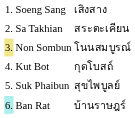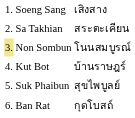Kut Bot | column 3: กุดโบสถ์ -> บ้านราษฎร์
Ban Rat | column 1: paleturquoise background -> no background
Ban Rat | column 3: บ้านราษฎร์ -> กุดโบสถ์
